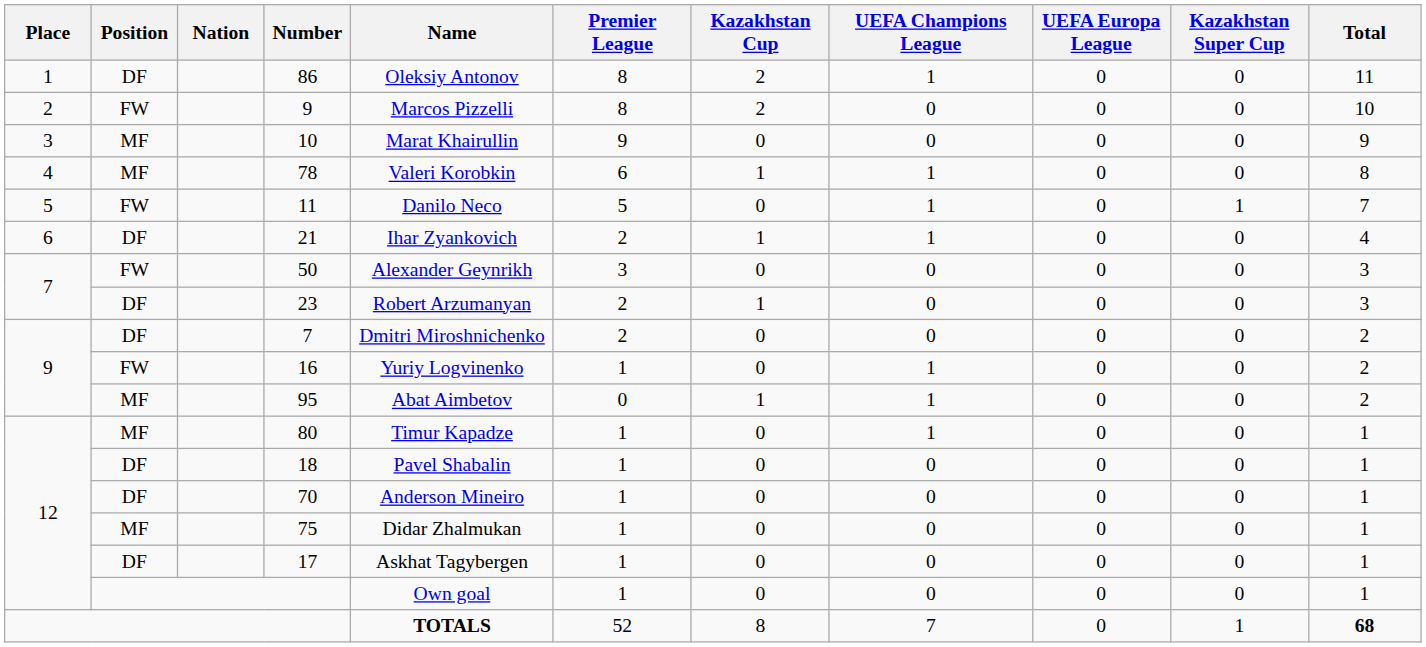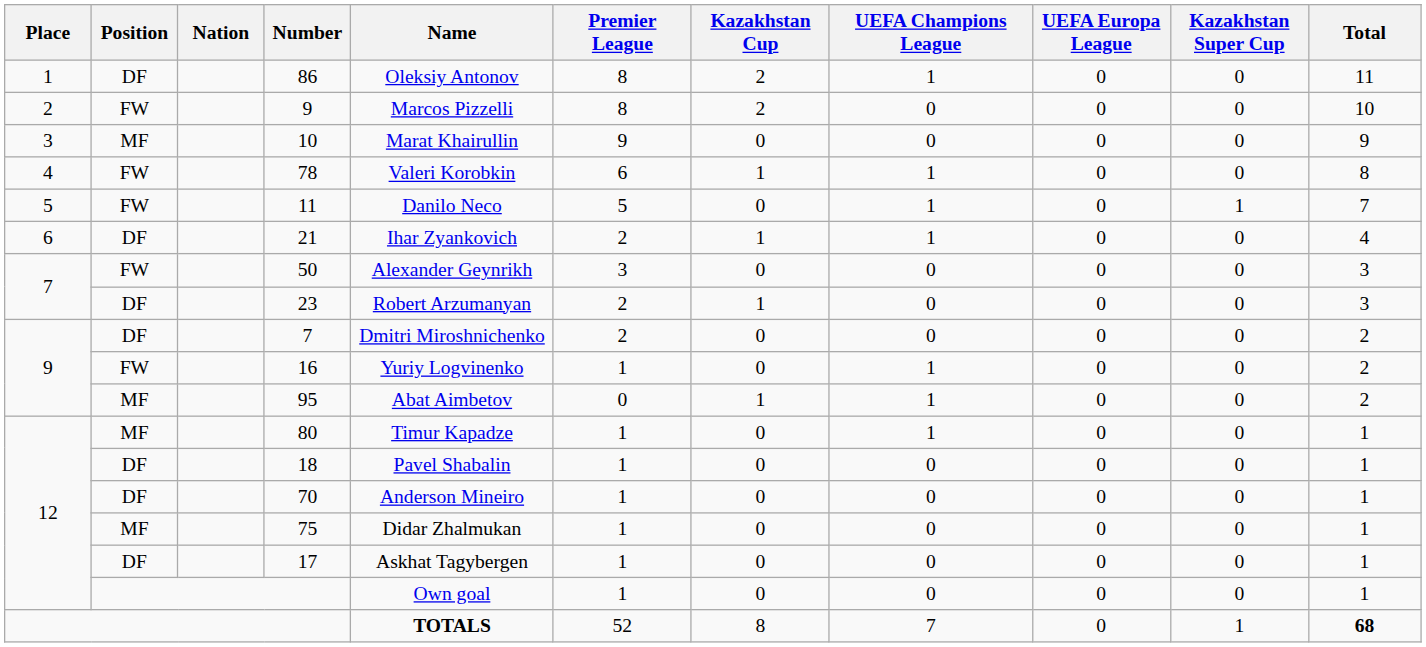78 | Position: MF -> FW
